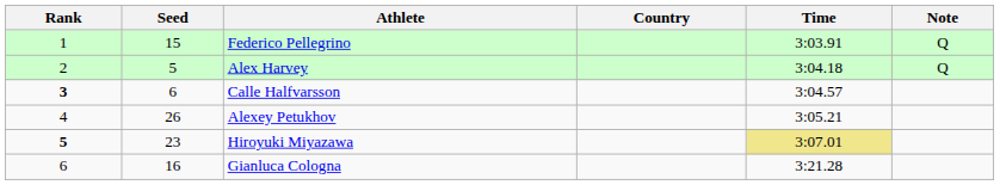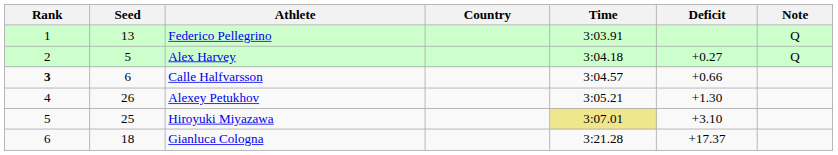+ column: Deficit | +0.27 | +0.66 | +1.30 | +3.10 | +17.37
Federico Pellegrino | Seed: 15 -> 13
Hiroyuki Miyazawa | Rank: bold -> normal
Hiroyuki Miyazawa | Seed: 23 -> 25
Gianluca Cologna | Seed: 16 -> 18
